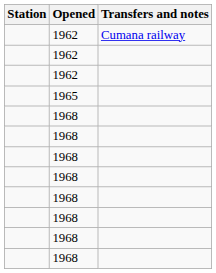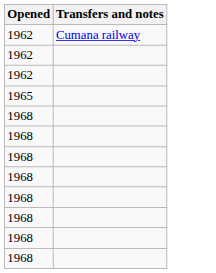- column: Station
